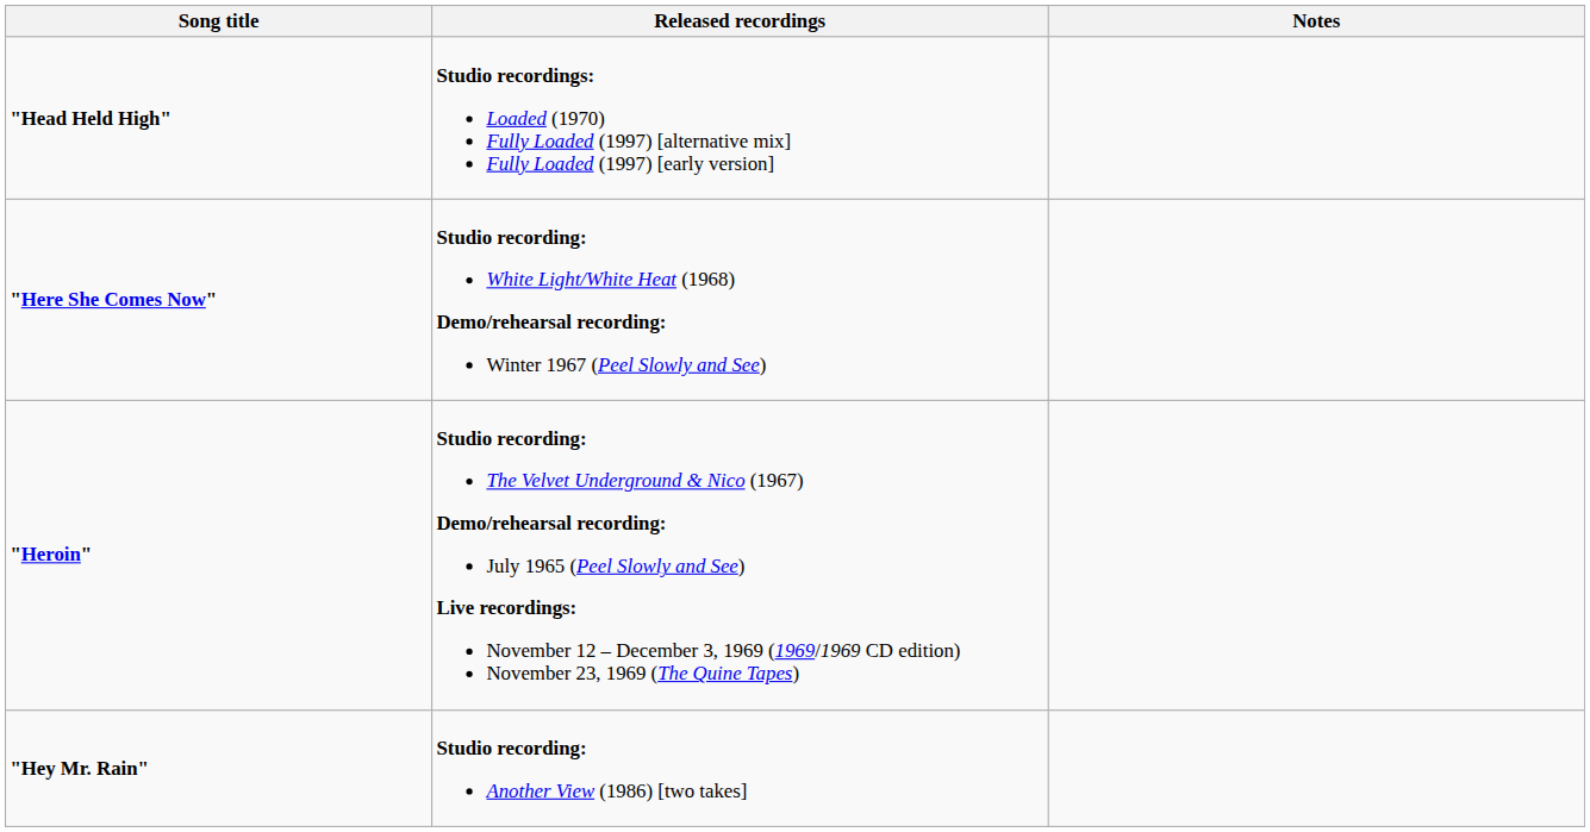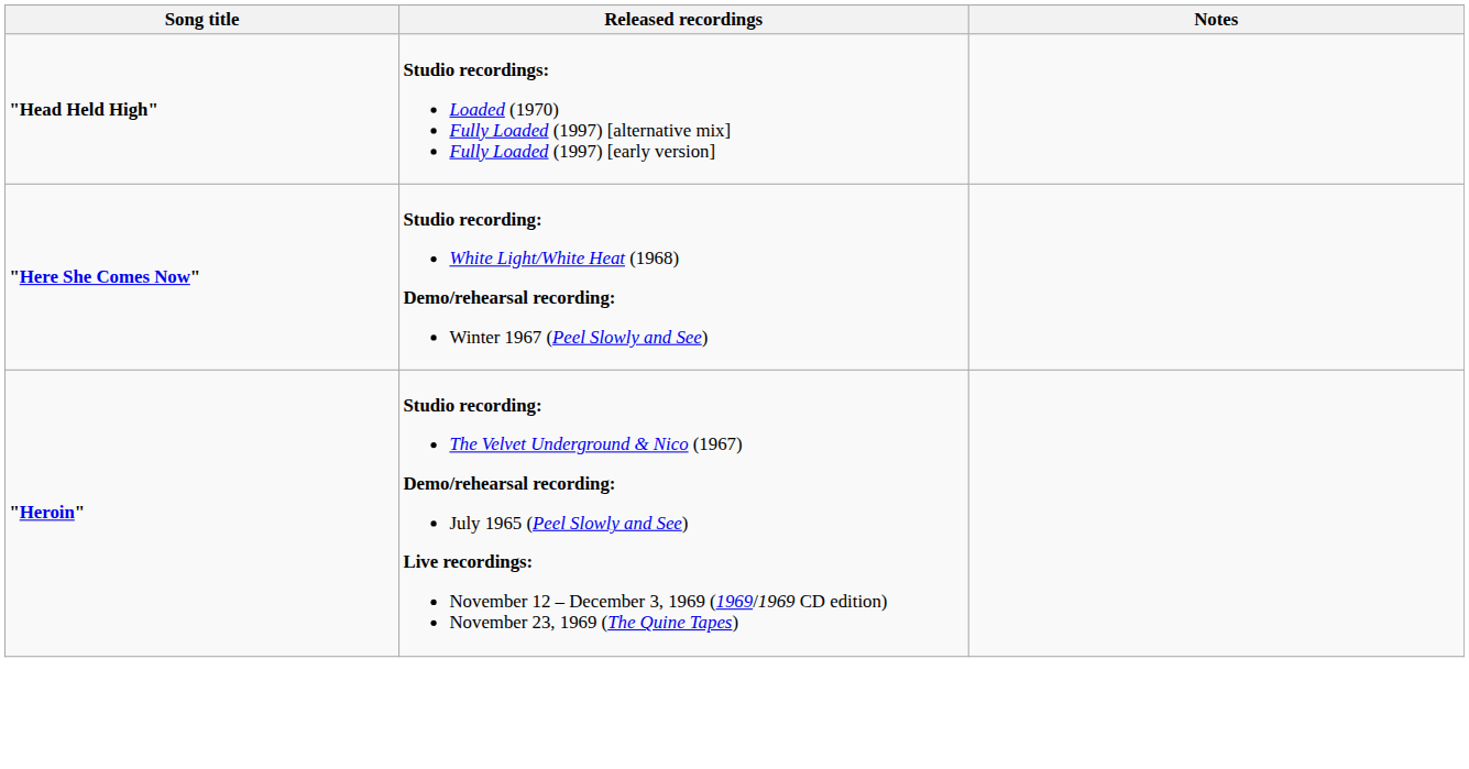- row: "Hey Mr. Rain" | Studio recording: Another View (1986) [two takes]
